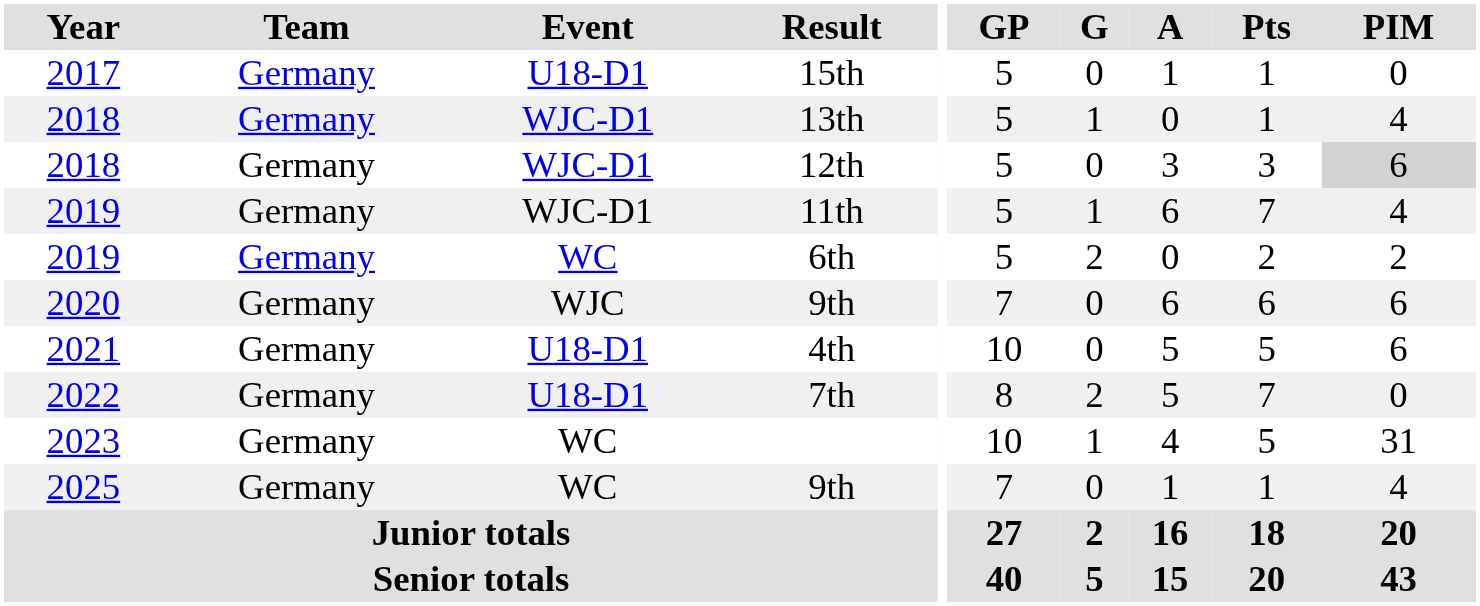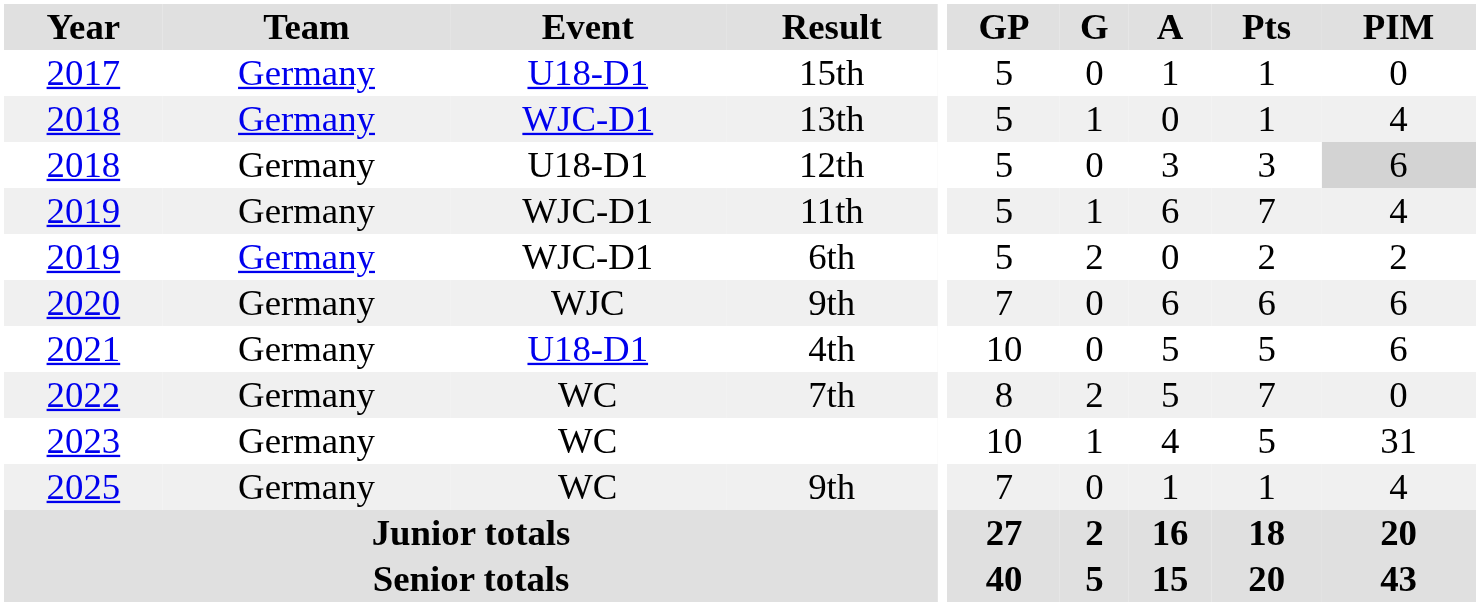12th | Event: WJC-D1 -> U18-D1
6th | Event: WC -> WJC-D1
7th | Event: U18-D1 -> WC
